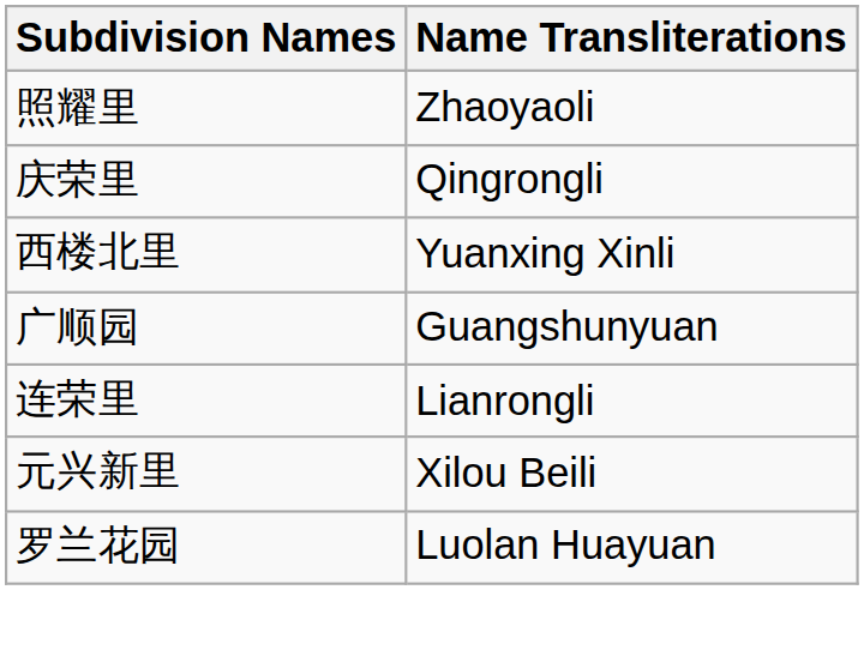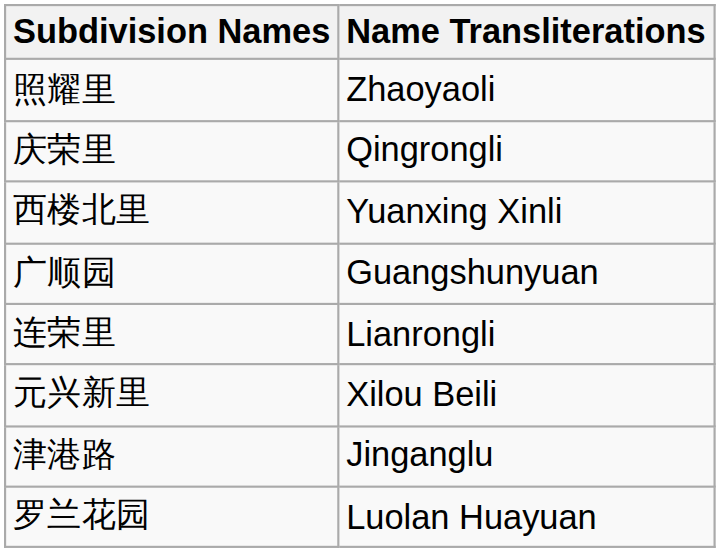+ row: 津港路 | Jinganglu
